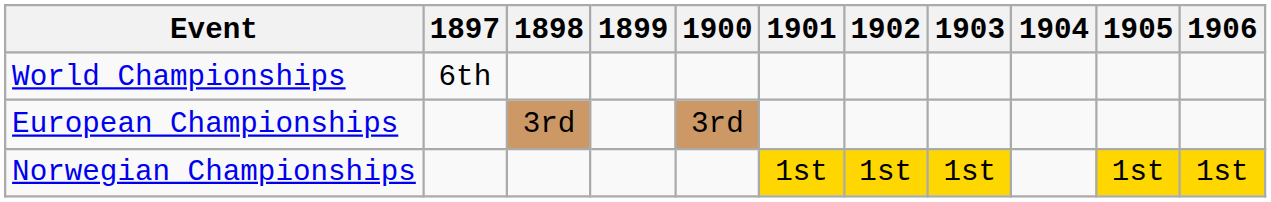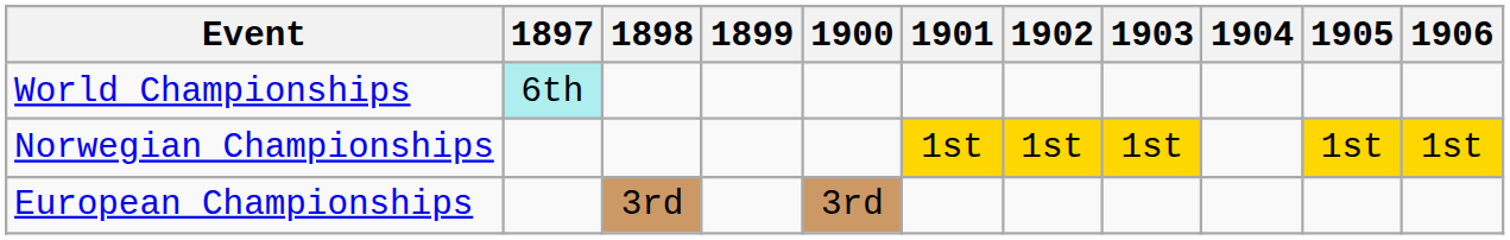World Championships | 1897: no background -> paleturquoise background
rows swapped: European Championships <-> Norwegian Championships
